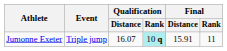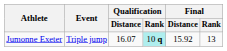Jumonne Exeter | Final / Distance: 15.91 -> 15.92
Jumonne Exeter | Final / Rank: 11 -> 13
